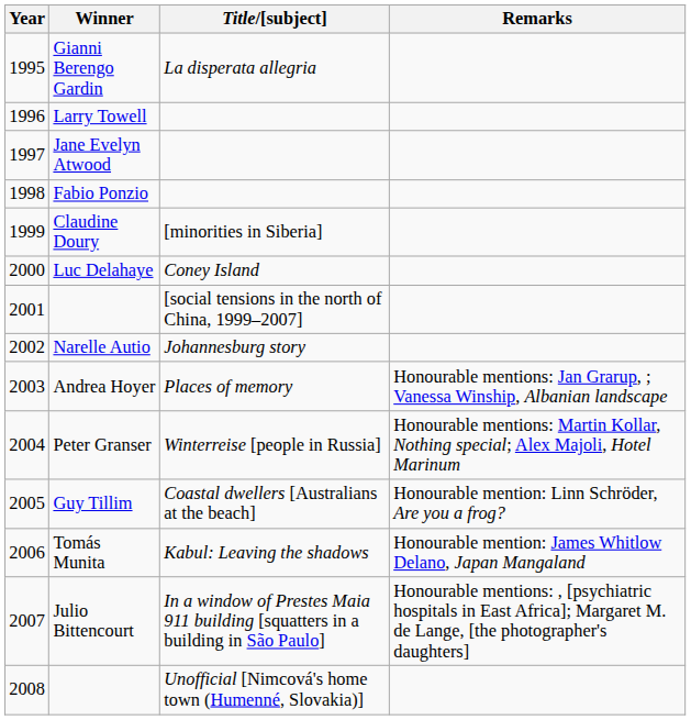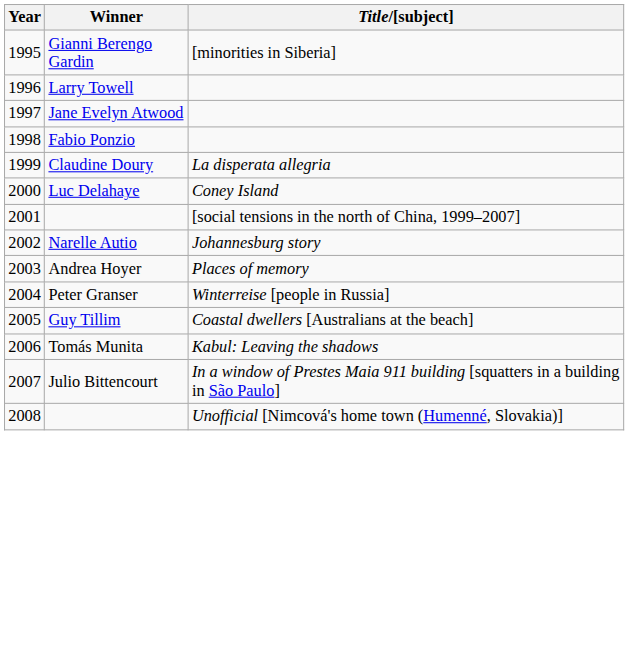- column: Remarks | Honourable mentions: Jan Grarup, ; Vanessa Winship, Albanian landscape | Honourable mentions: Martin Kollar, Nothing special; Alex Majoli, Hotel Marinum | Honourable mention: Linn Schröder, Are you a frog? | Honourable mention: James Whitlow Delano, Japan Mangaland | Honourable mentions: , [psychiatric hospitals in East Africa]; Margaret M. de Lange, [the photographer's daughters]
Gianni Berengo Gardin | Title/[subject]: La disperata allegria -> [minorities in Siberia]
Claudine Doury | Title/[subject]: [minorities in Siberia] -> La disperata allegria
